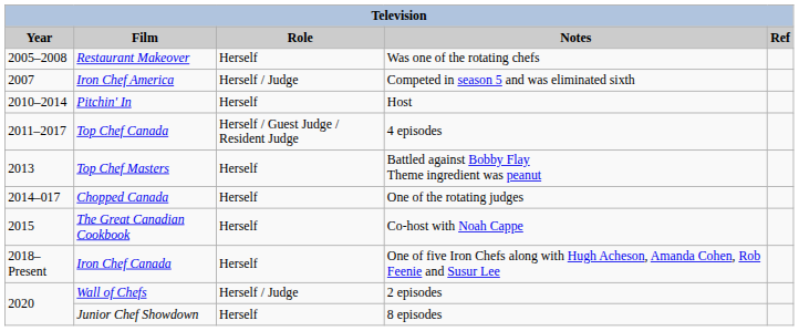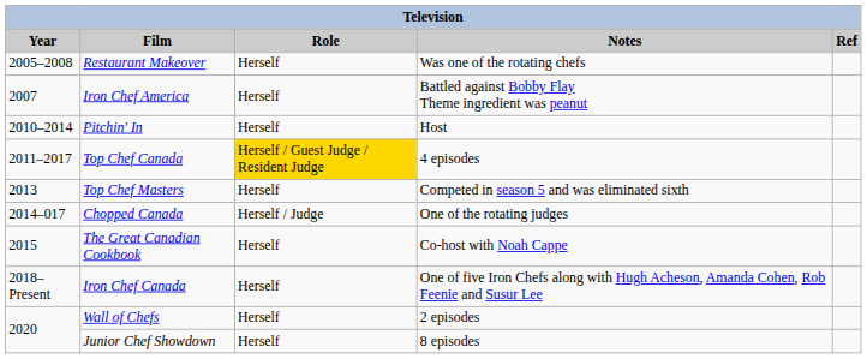Iron Chef America | Role: Herself / Judge -> Herself
Iron Chef America | Notes: Competed in season 5 and was eliminated sixth -> Battled against Bobby Flay Theme ingredient was peanut
Top Chef Canada | Role: no background -> gold background
Top Chef Masters | Notes: Battled against Bobby Flay Theme ingredient was peanut -> Competed in season 5 and was eliminated sixth
Chopped Canada | Role: Herself -> Herself / Judge
Wall of Chefs | Role: Herself / Judge -> Herself
